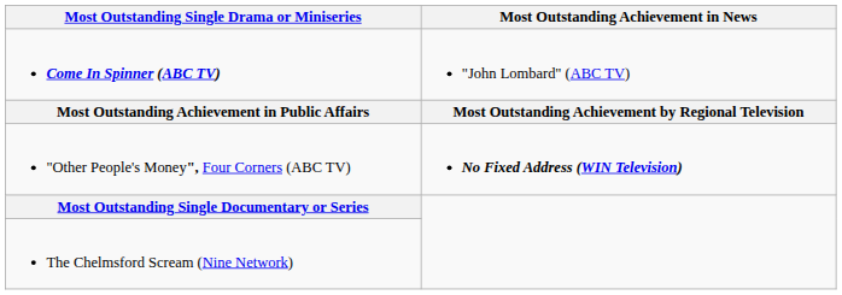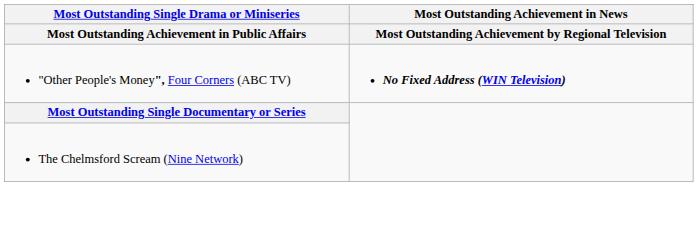- row: Come In Spinner (ABC TV) | "John Lombard" (ABC TV)
